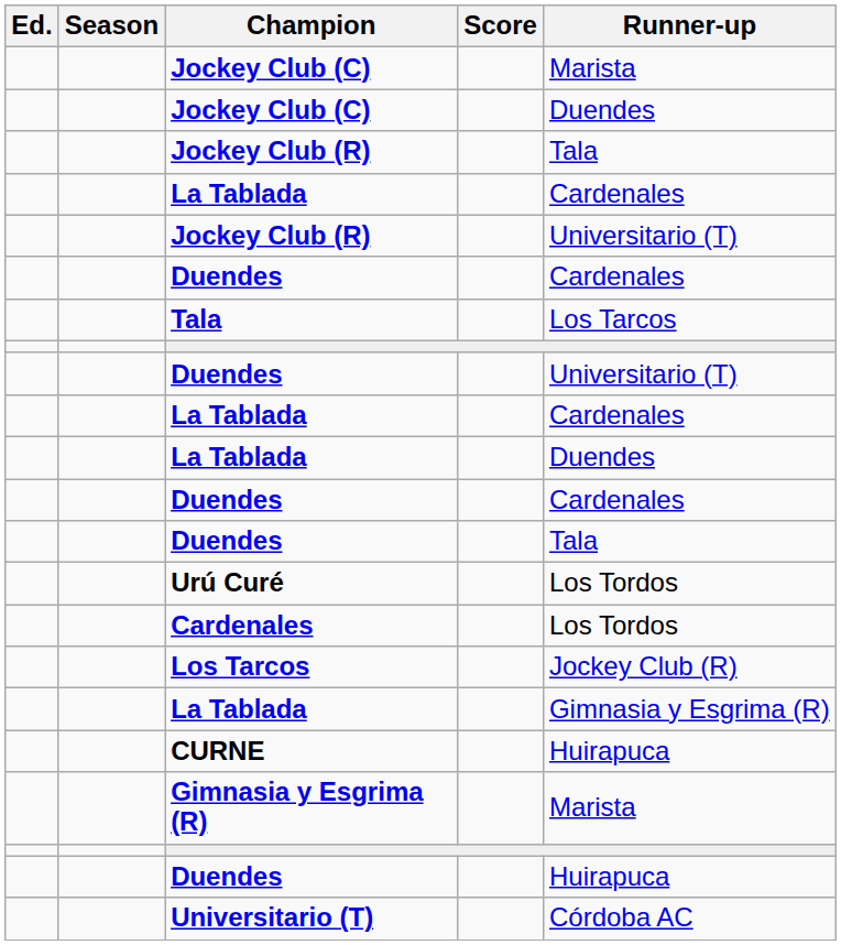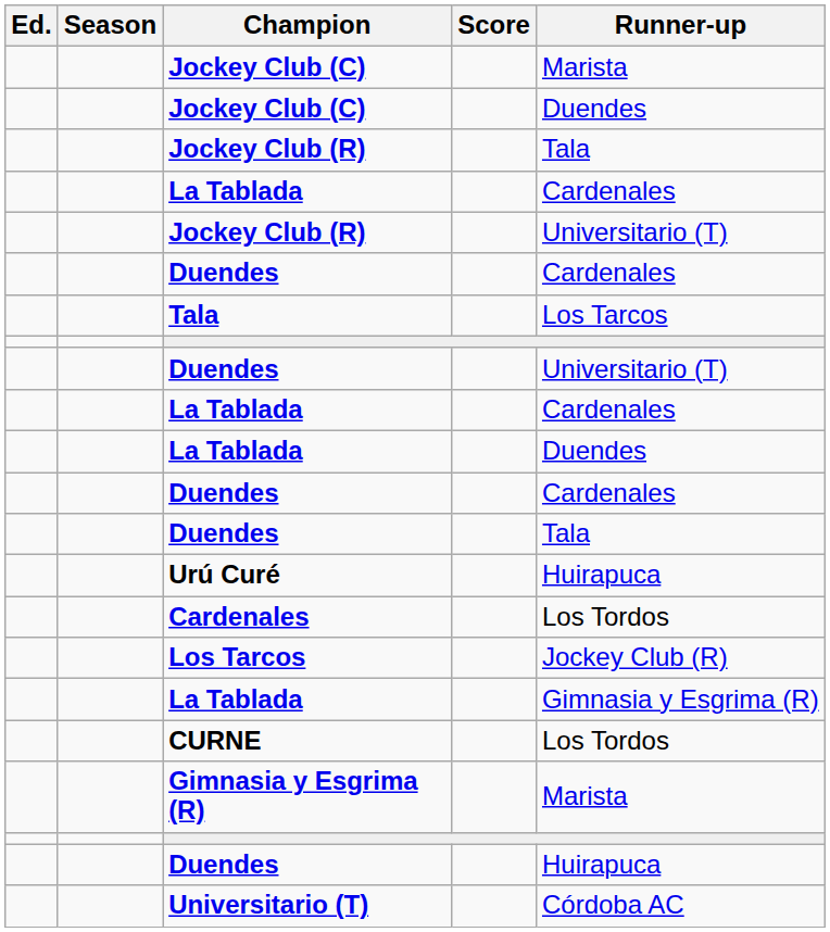Urú Curé | Runner-up: Los Tordos -> Huirapuca
CURNE | Runner-up: Huirapuca -> Los Tordos
